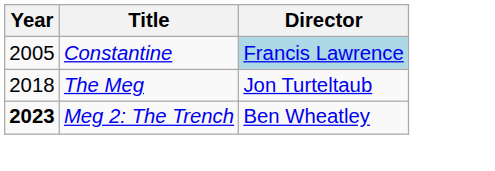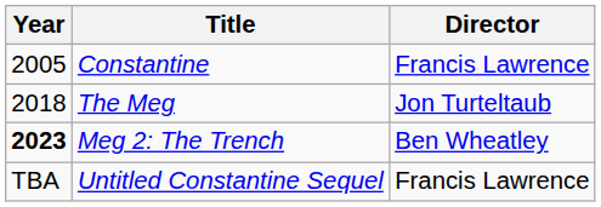Constantine | Director: lightblue background -> no background
+ row: TBA | Untitled Constantine Sequel | Francis Lawrence
